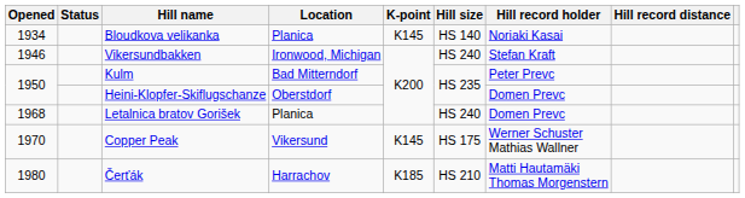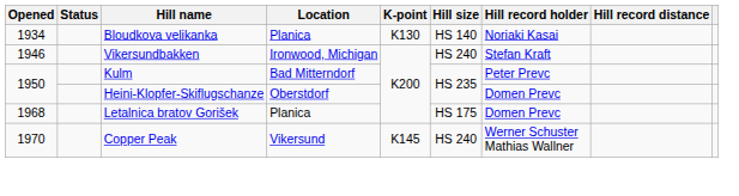Bloudkova velikanka | K-point: K145 -> K130
Letalnica bratov Gorišek | Hill size: HS 240 -> HS 175
Copper Peak | Hill size: HS 175 -> HS 240
- row: 1980 | Čerťák | Harrachov | K185 | HS 210 | Matti Hautamäki Thomas Morgenstern
